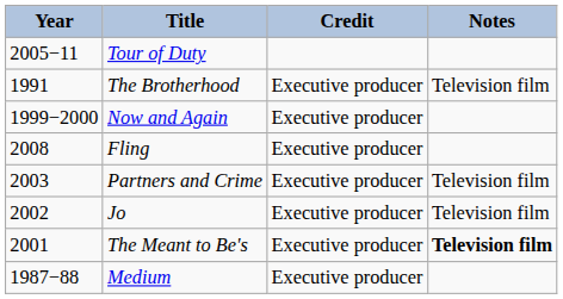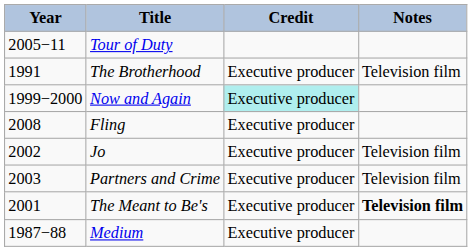Now and Again | Credit: no background -> paleturquoise background
rows swapped: Jo <-> Partners and Crime
